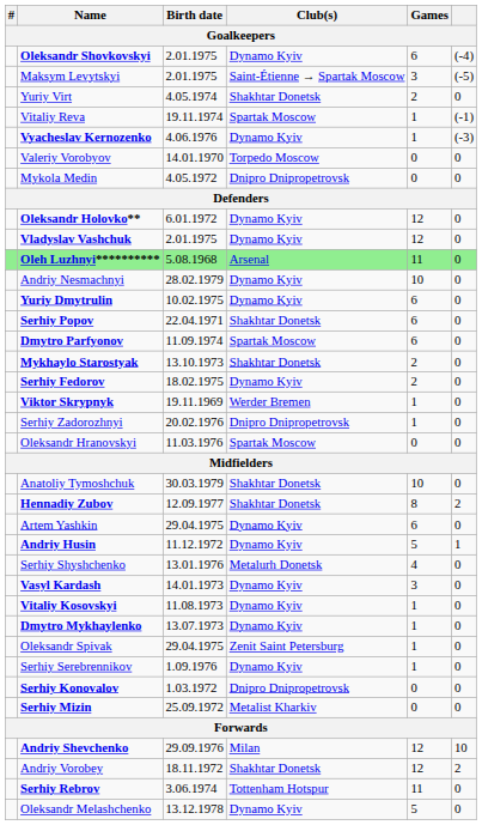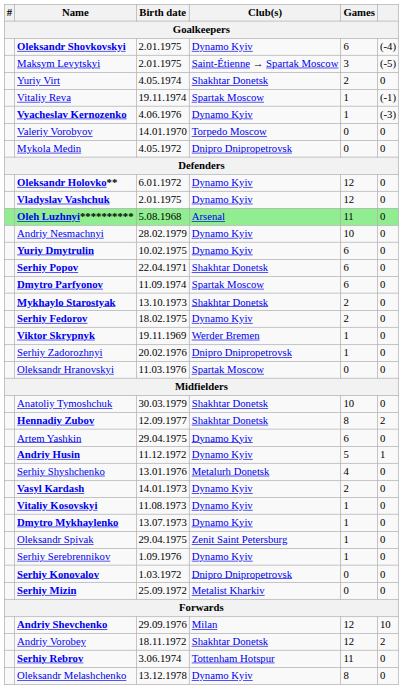Vasyl Kardash | Games: 3 -> 2
Oleksandr Melashchenko | Games: 5 -> 8
